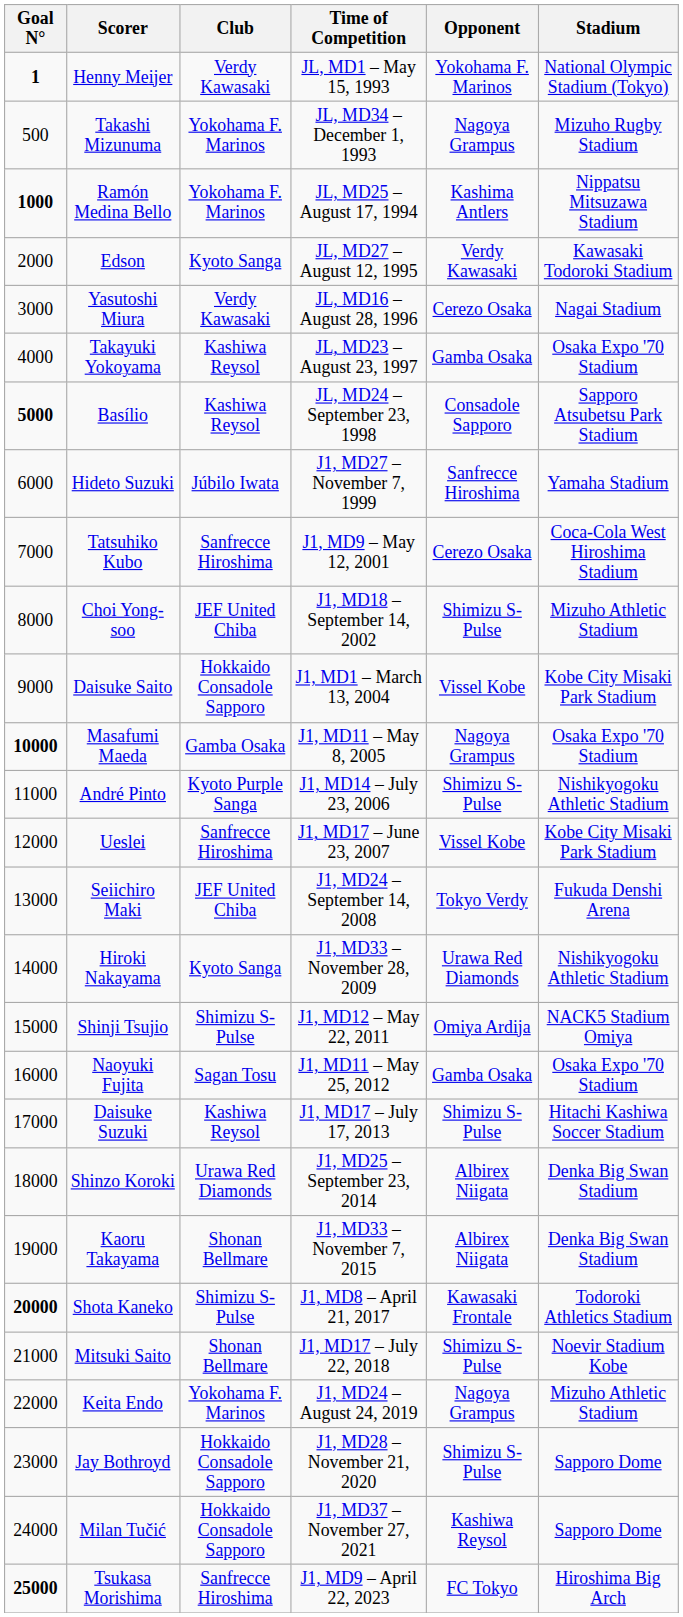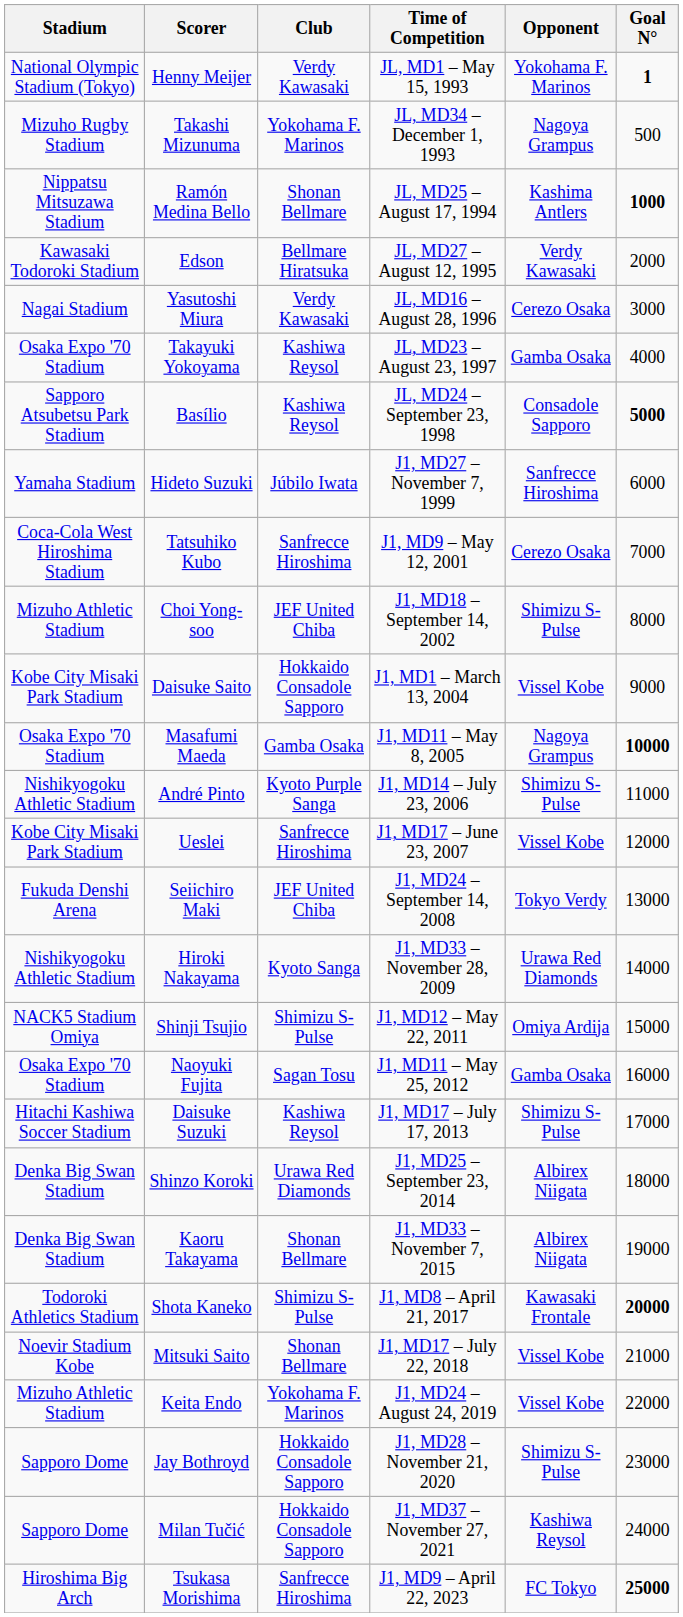columns swapped: Goal N° <-> Stadium
Ramón Medina Bello | Club: Yokohama F. Marinos -> Shonan Bellmare
Edson | Club: Kyoto Sanga -> Bellmare Hiratsuka
Mitsuki Saito | Opponent: Shimizu S-Pulse -> Vissel Kobe
Keita Endo | Opponent: Nagoya Grampus -> Vissel Kobe
